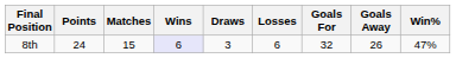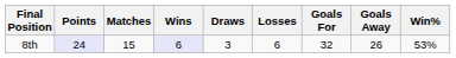8th | Points: no background -> lavender background
8th | Win%: 47% -> 53%
